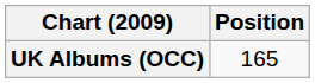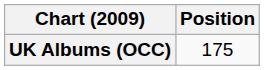UK Albums (OCC) | Position: 165 -> 175
